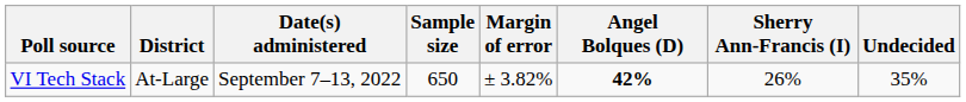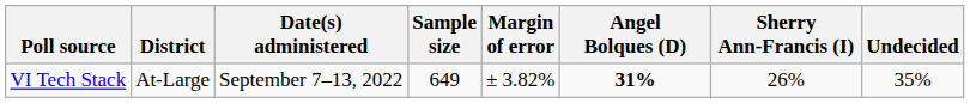VI Tech Stack | Sample size: 650 -> 649
VI Tech Stack | Angel Bolques (D): 42% -> 31%
